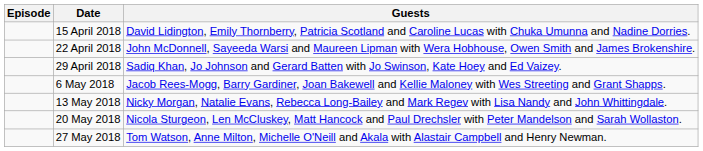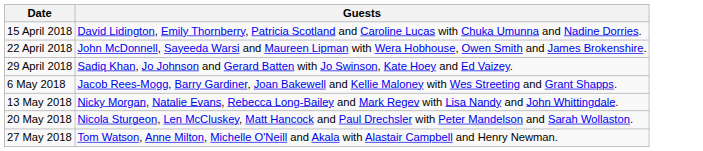- column: Episode
